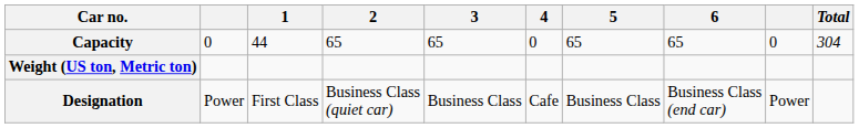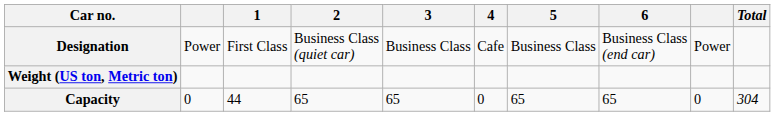rows swapped: Designation <-> Capacity
